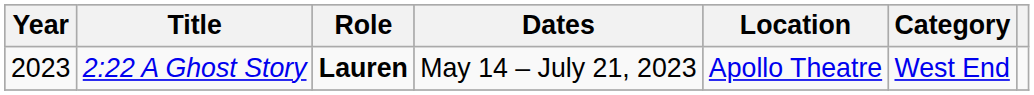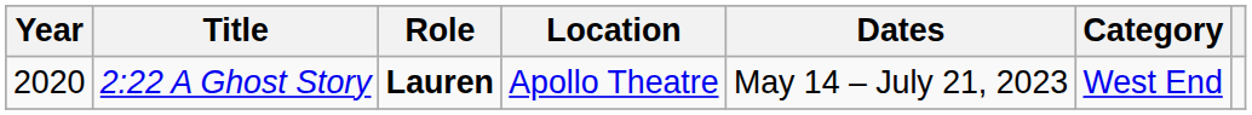columns swapped: Dates <-> Location
2:22 A Ghost Story | Year: 2023 -> 2020
